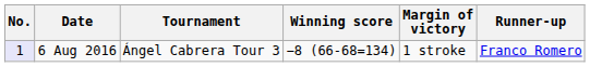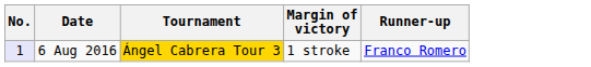- column: Winning score | −8 (66-68=134)
6 Aug 2016 | Tournament: no background -> gold background
